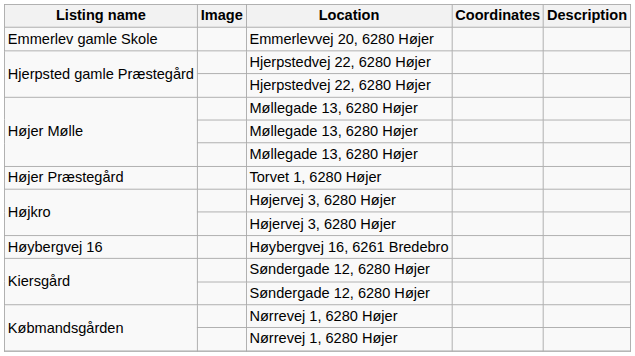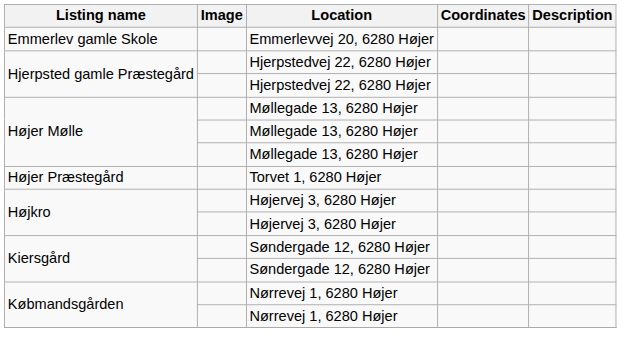- row: Høybergvej 16 | Høybergvej 16, 6261 Bredebro
